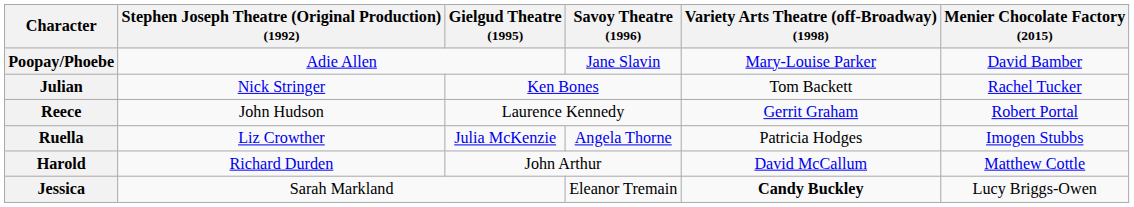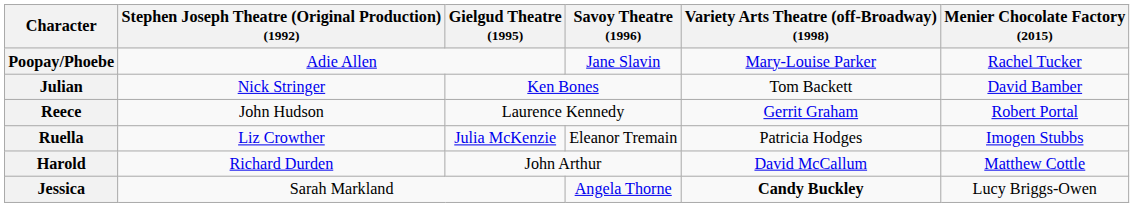Poopay/Phoebe | Menier Chocolate Factory (2015): David Bamber -> Rachel Tucker
Julian | Menier Chocolate Factory (2015): Rachel Tucker -> David Bamber
Ruella | Savoy Theatre (1996): Angela Thorne -> Eleanor Tremain
Jessica | Savoy Theatre (1996): Eleanor Tremain -> Angela Thorne
